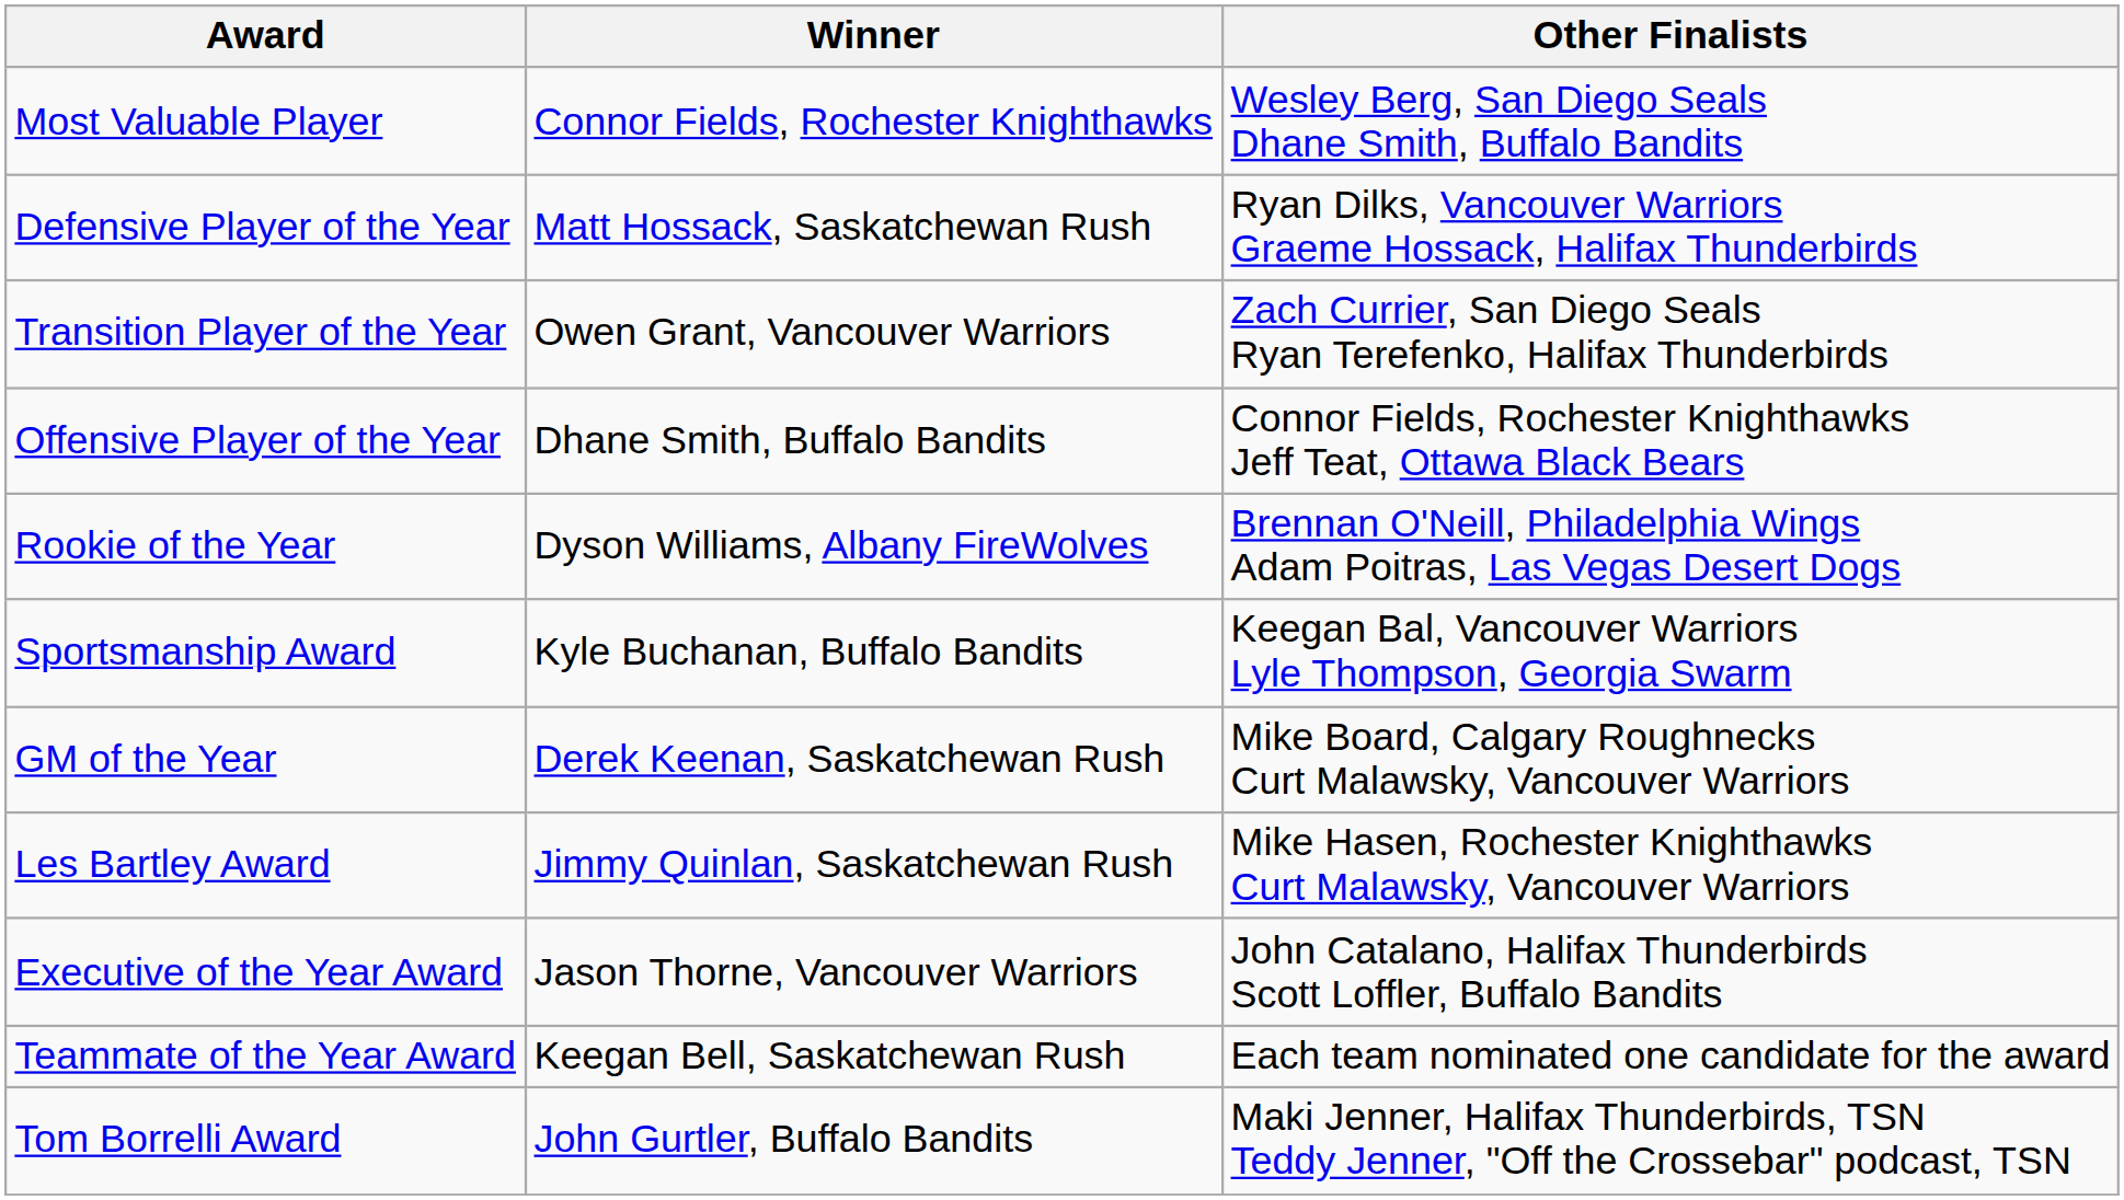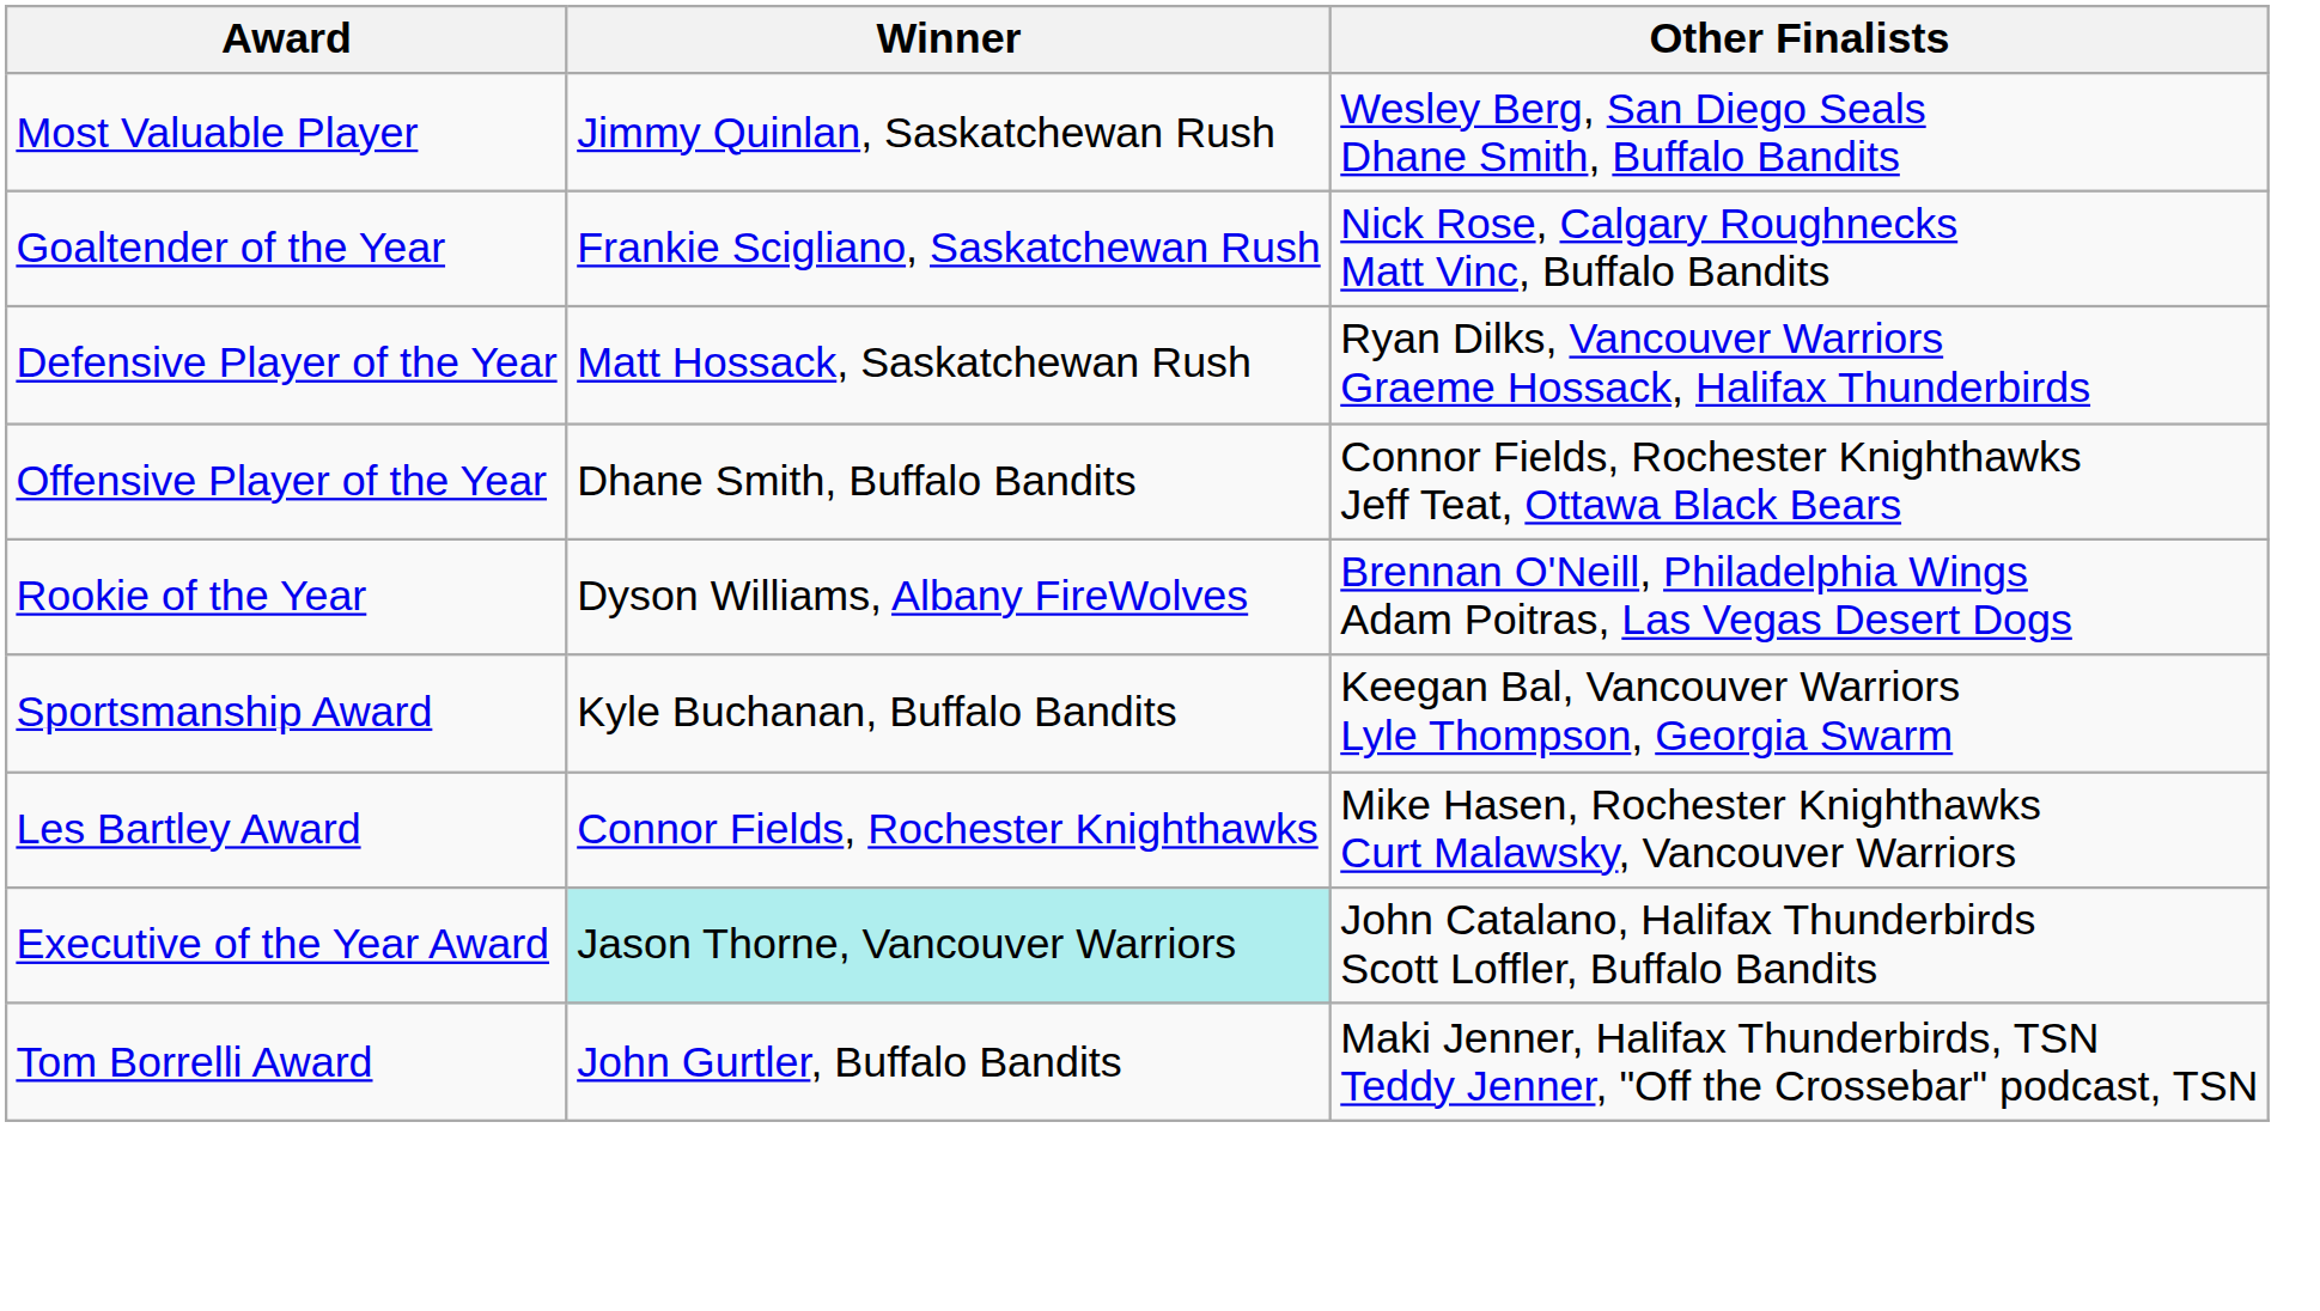Most Valuable Player | Winner: Connor Fields, Rochester Knighthawks -> Jimmy Quinlan, Saskatchewan Rush
+ row: Goaltender of the Year | Frankie Scigliano, Saskatchewan Rush | Nick Rose, Calgary Roughnecks Matt Vinc, Buffalo Bandits
- row: Transition Player of the Year | Owen Grant, Vancouver Warriors | Zach Currier, San Diego Seals Ryan Terefenko, Halifax Thunderbirds
- row: GM of the Year | Derek Keenan, Saskatchewan Rush | Mike Board, Calgary Roughnecks Curt Malawsky, Vancouver Warriors
Les Bartley Award | Winner: Jimmy Quinlan, Saskatchewan Rush -> Connor Fields, Rochester Knighthawks
Executive of the Year Award | Winner: no background -> paleturquoise background
- row: Teammate of the Year Award | Keegan Bell, Saskatchewan Rush | Each team nominated one candidate for the award
